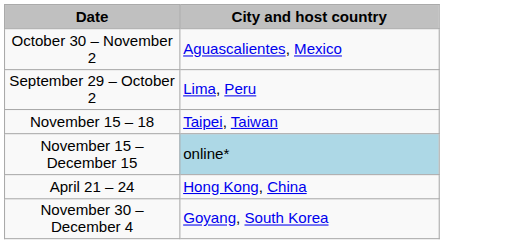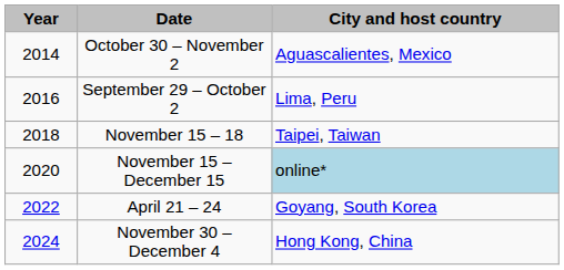+ column: Year | 2014 | 2016 | 2018 | 2020 | 2022 | 2024
April 21 – 24 | City and host country: Hong Kong, China -> Goyang, South Korea
November 30 – December 4 | City and host country: Goyang, South Korea -> Hong Kong, China
